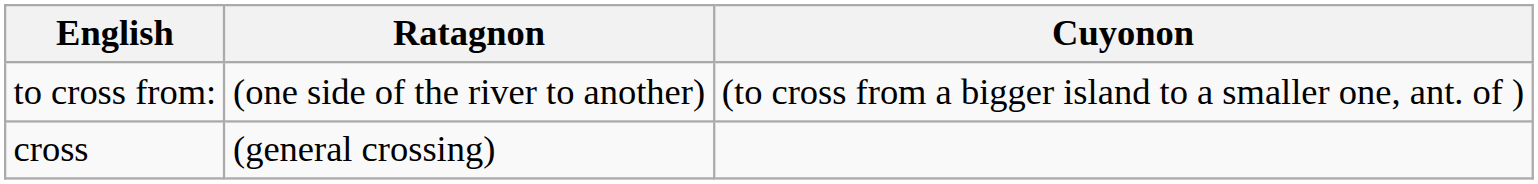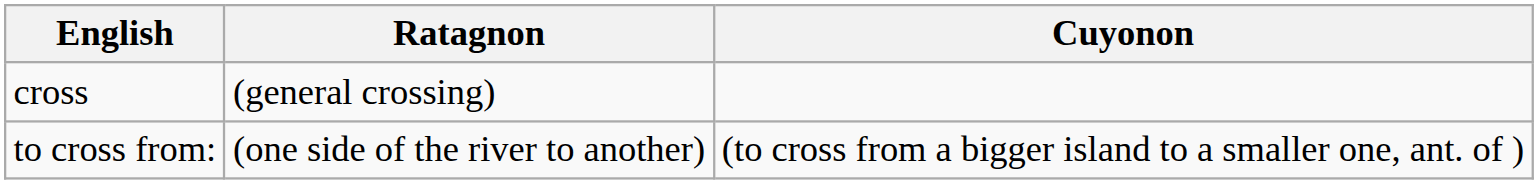rows swapped: to cross from: <-> cross
